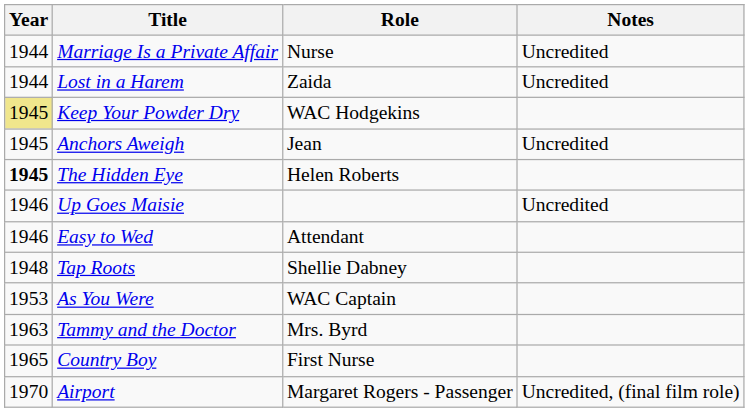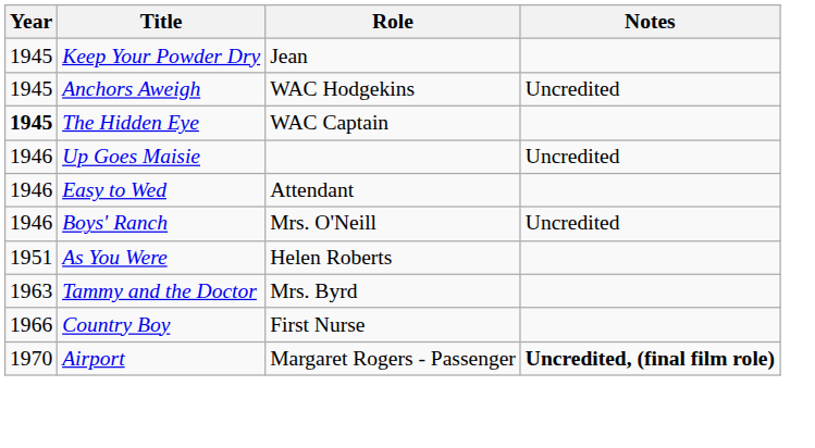- row: 1944 | Marriage Is a Private Affair | Nurse | Uncredited
- row: 1944 | Lost in a Harem | Zaida | Uncredited
Keep Your Powder Dry | Year: khaki background -> no background
Keep Your Powder Dry | Role: WAC Hodgekins -> Jean
Anchors Aweigh | Role: Jean -> WAC Hodgekins
The Hidden Eye | Role: Helen Roberts -> WAC Captain
+ row: 1946 | Boys' Ranch | Mrs. O'Neill | Uncredited
- row: 1948 | Tap Roots | Shellie Dabney
As You Were | Year: 1953 -> 1951
As You Were | Role: WAC Captain -> Helen Roberts
Country Boy | Year: 1965 -> 1966
Airport | Notes: normal -> bold
